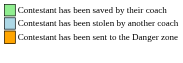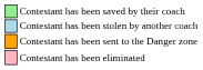+ row: Contestant has been eliminated
